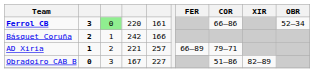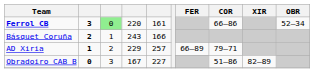Básquet Coruña | column 4: 242 -> 243
AD Xiria | column 4: 221 -> 229
